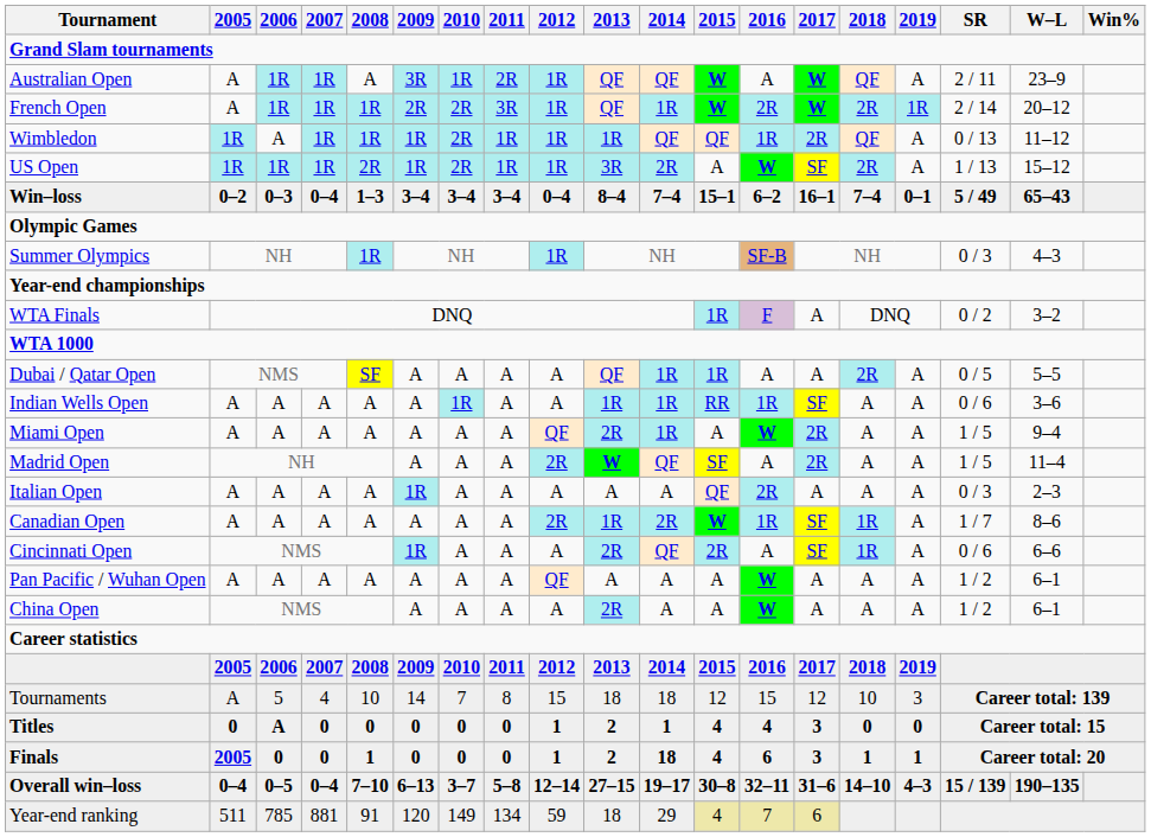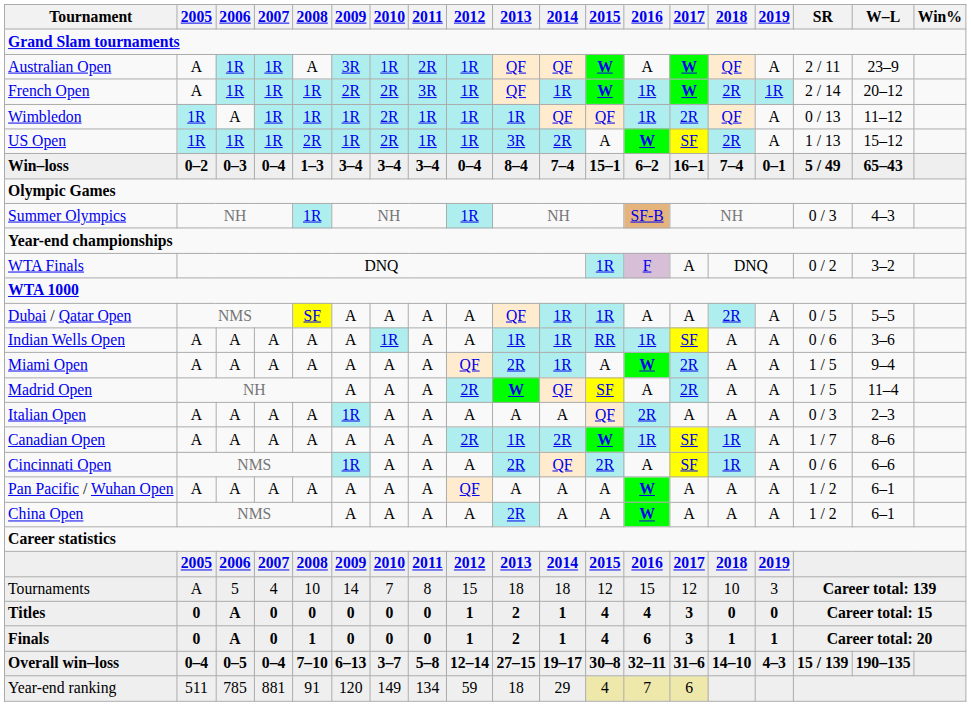French Open | 2016: 2R -> 1R
Finals | 2005: 2005 -> 0
Finals | 2006: 0 -> A
Finals | 2014: 18 -> 1
